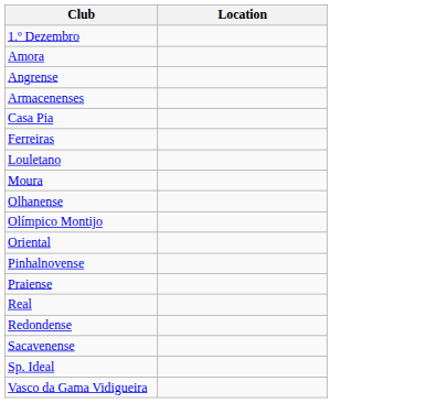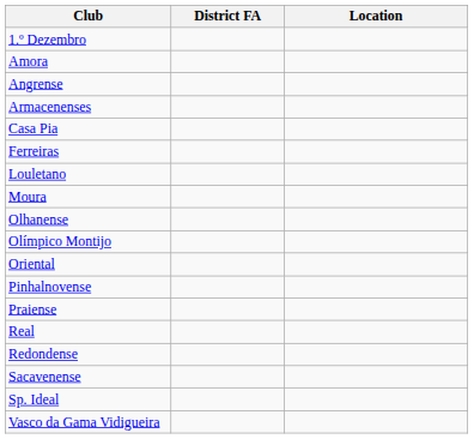+ column: District FA
